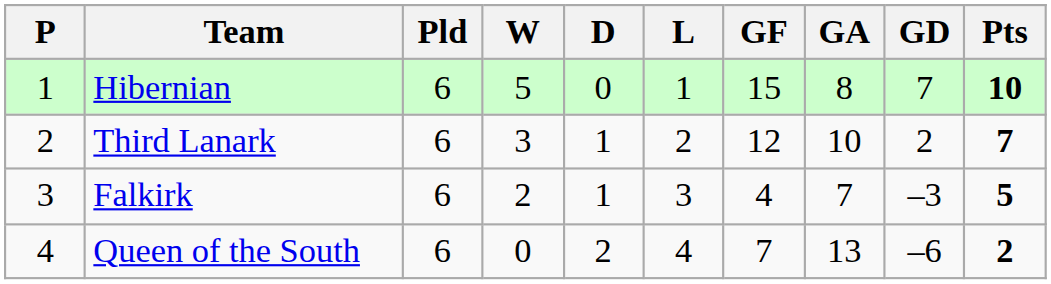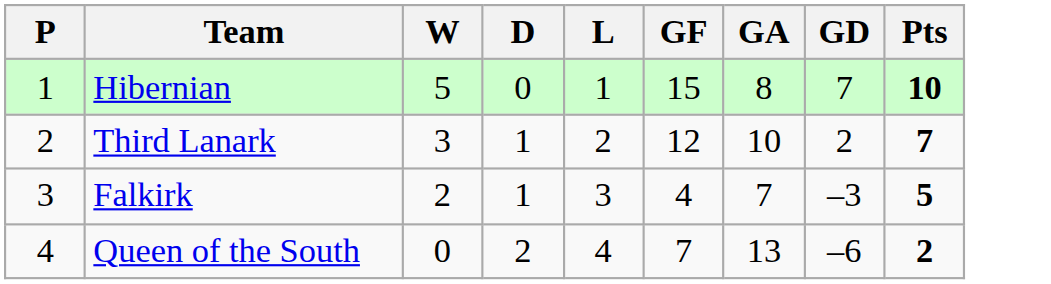- column: Pld | 6 | 6 | 6 | 6
